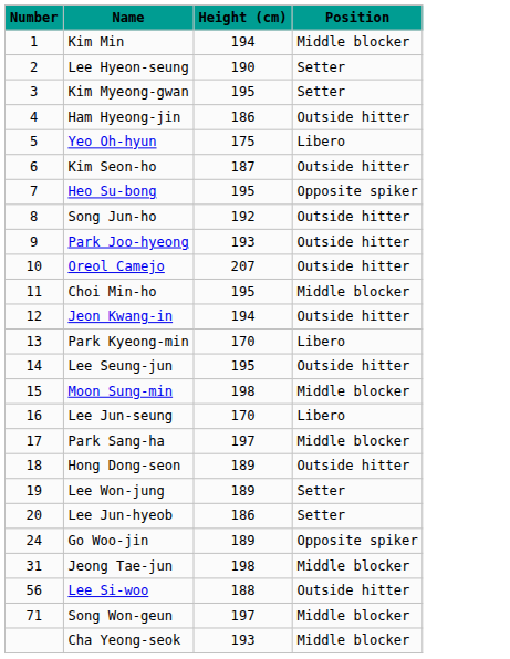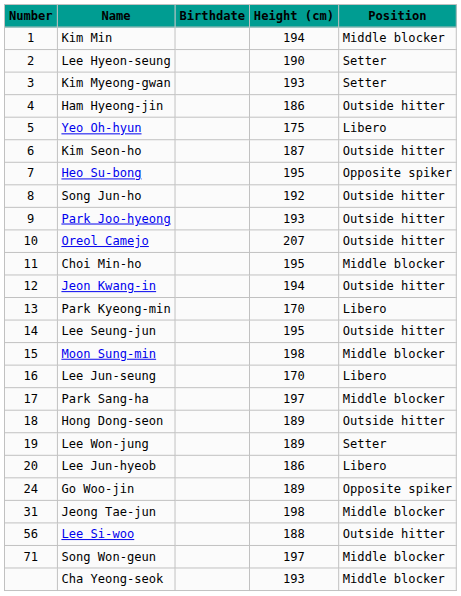+ column: Birthdate
Kim Myeong-gwan | Height (cm): 195 -> 193
Lee Jun-hyeob | Position: Setter -> Libero
